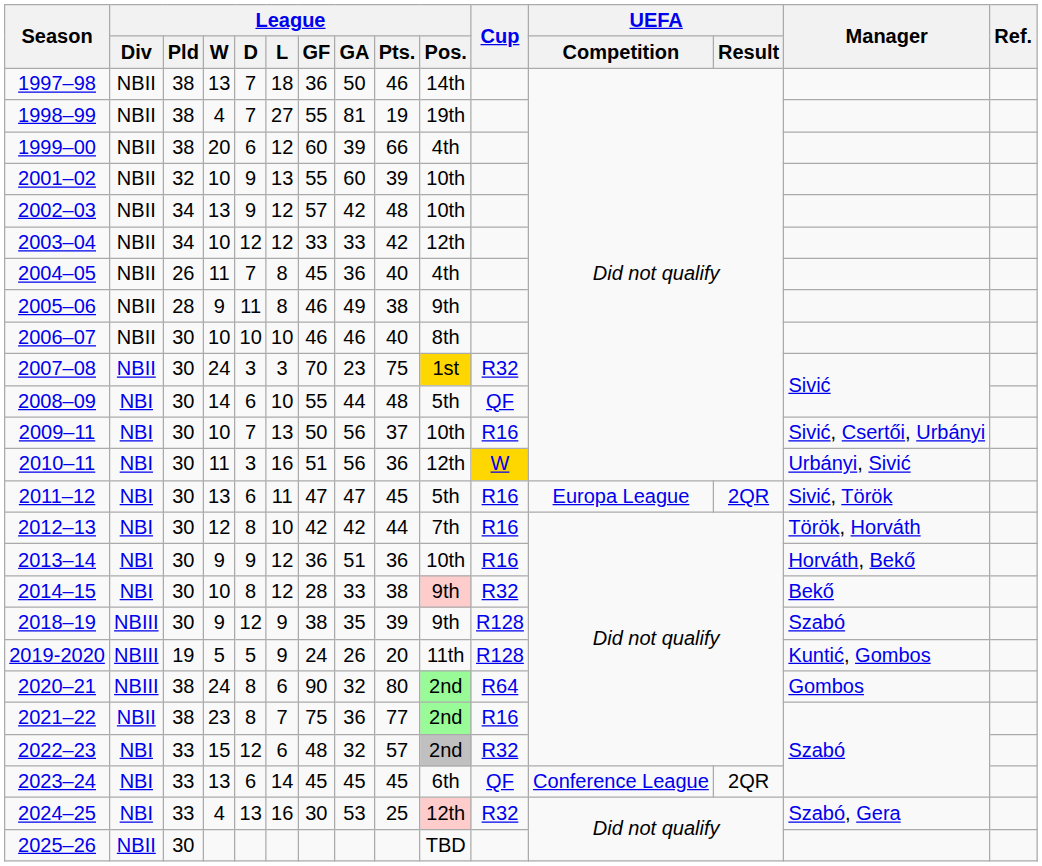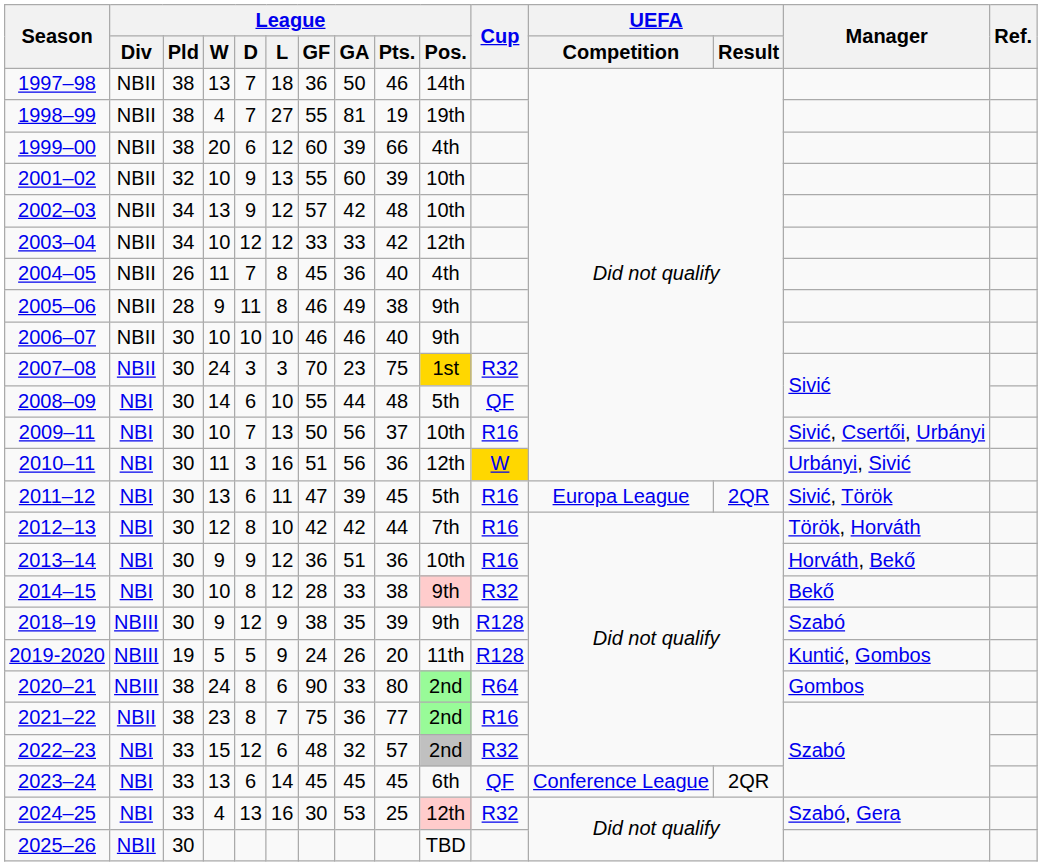2006–07 | League / Pos.: 8th -> 9th
2011–12 | League / GA: 47 -> 39
2020–21 | League / GA: 32 -> 33
